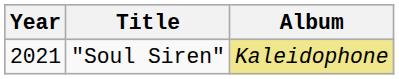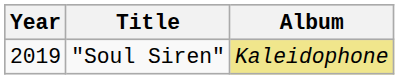"Soul Siren" | Year: 2021 -> 2019
